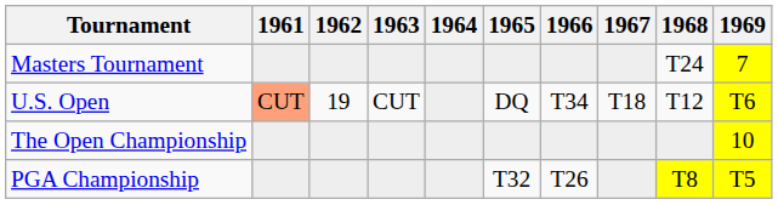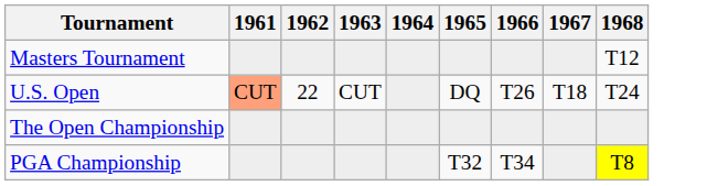- column: 1969 | 7 | T6 | 10 | T5
Masters Tournament | 1968: T24 -> T12
U.S. Open | 1962: 19 -> 22
U.S. Open | 1966: T34 -> T26
U.S. Open | 1968: T12 -> T24
PGA Championship | 1966: T26 -> T34
